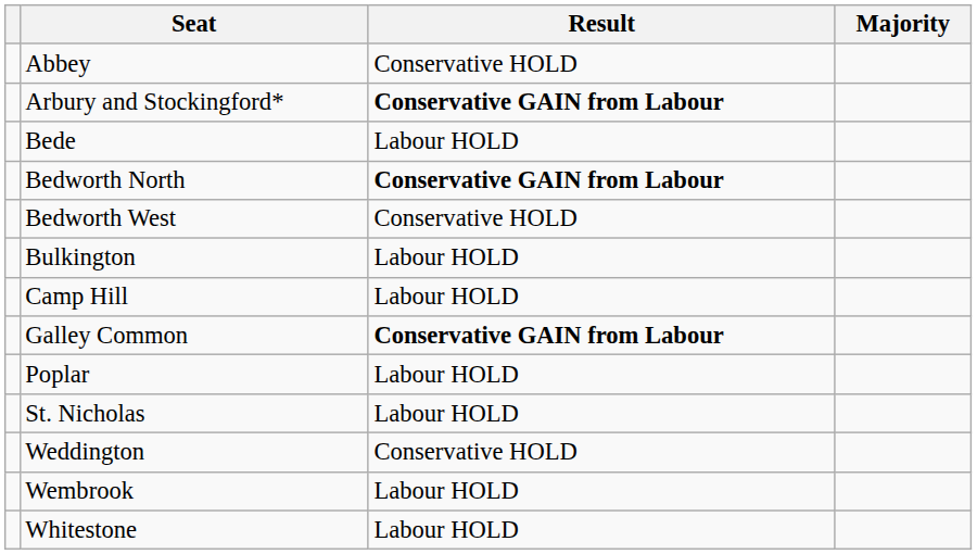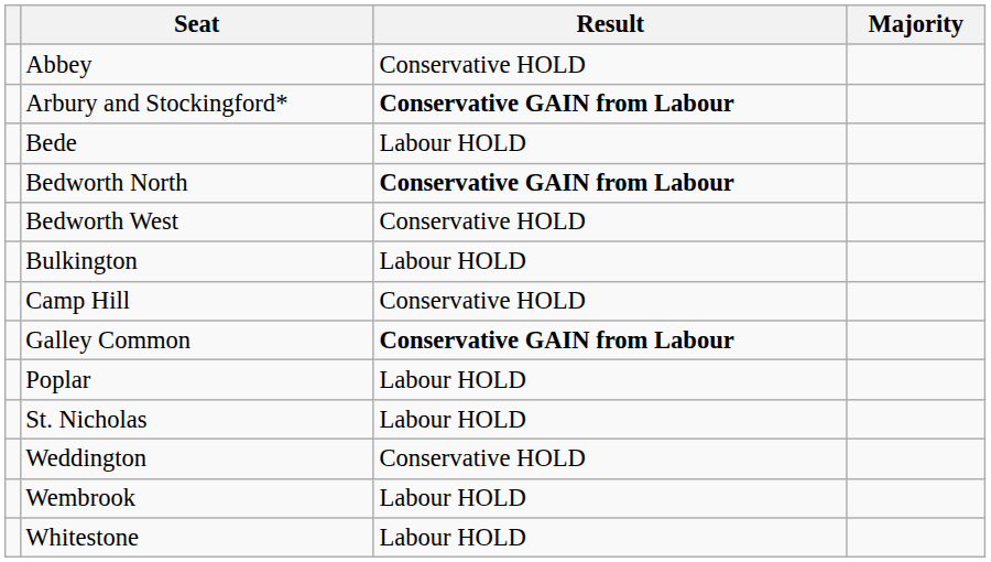Camp Hill | Result: Labour HOLD -> Conservative HOLD
